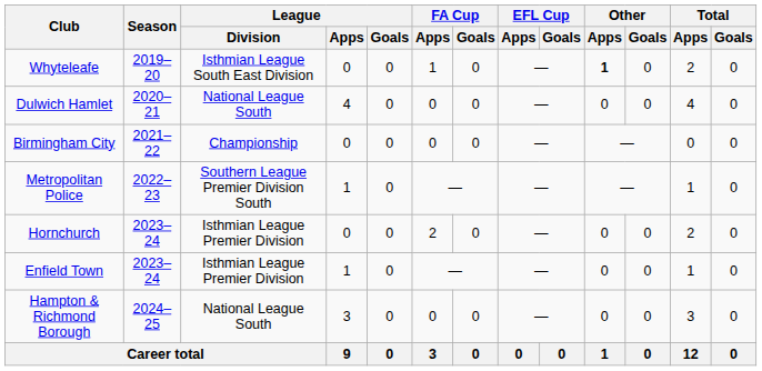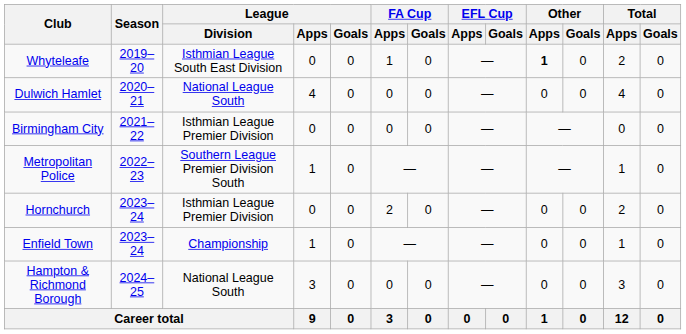Birmingham City | League / Division: Championship -> Isthmian League Premier Division
Enfield Town | League / Division: Isthmian League Premier Division -> Championship
